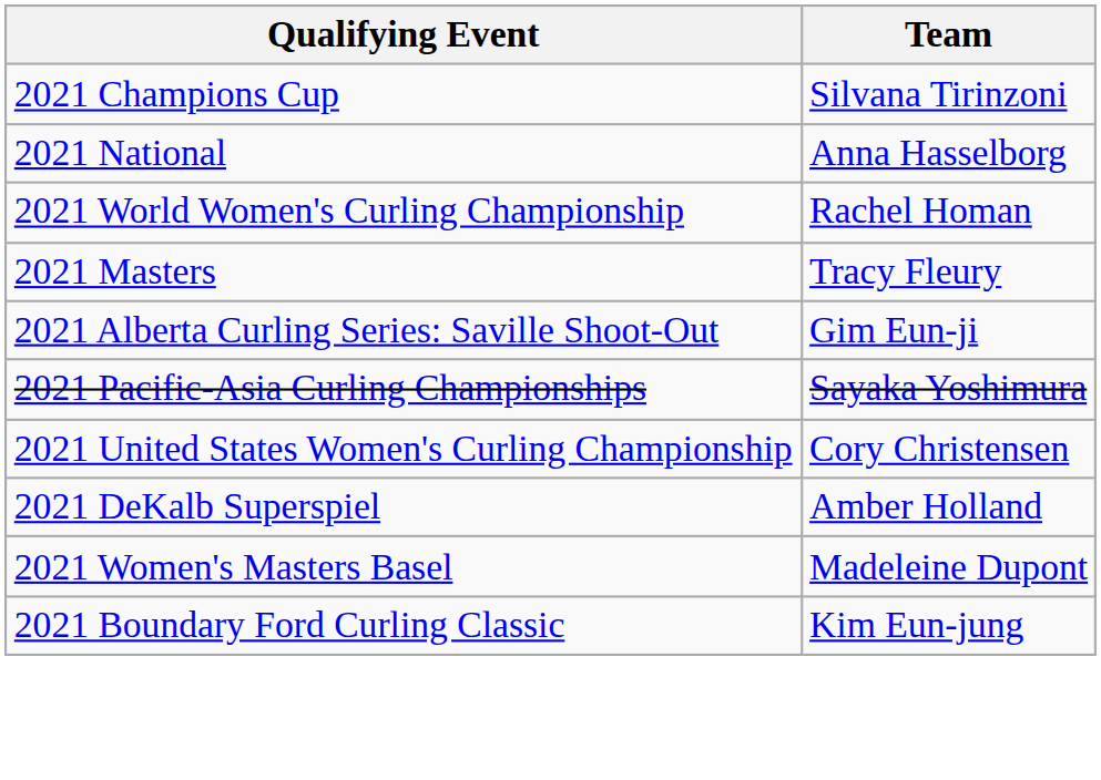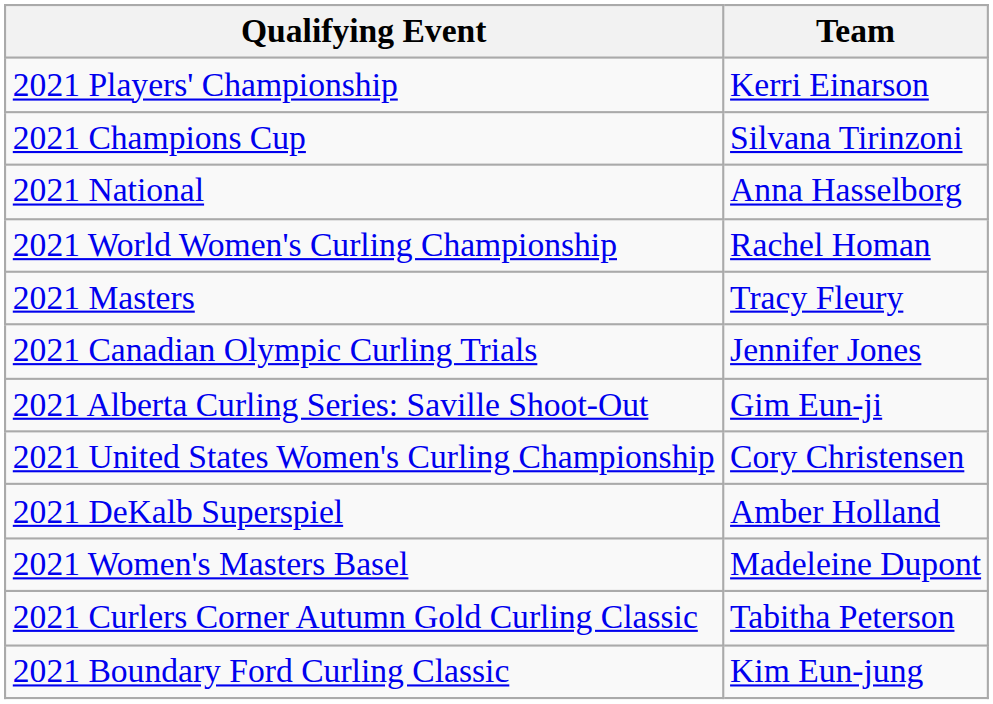+ row: 2021 Players' Championship | Kerri Einarson
+ row: 2021 Canadian Olympic Curling Trials | Jennifer Jones
- row: 2021 Pacific-Asia Curling Championships | Sayaka Yoshimura
+ row: 2021 Curlers Corner Autumn Gold Curling Classic | Tabitha Peterson
